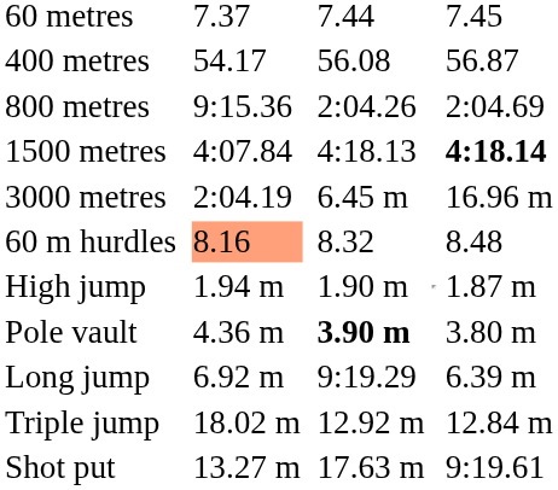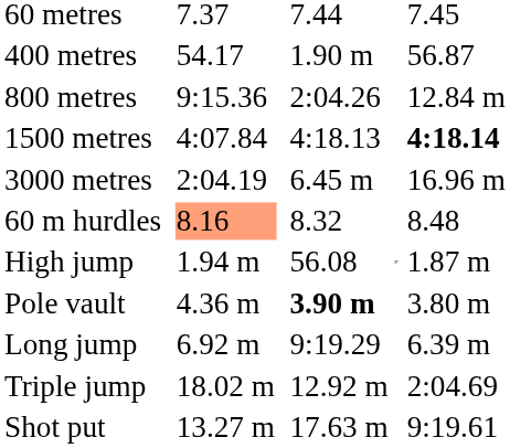400 metres | column 5: 56.08 -> 1.90 m
800 metres | column 7: 2:04.69 -> 12.84 m
High jump | column 5: 1.90 m -> 56.08
Triple jump | column 7: 12.84 m -> 2:04.69
